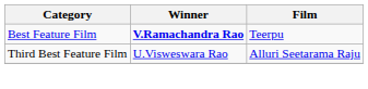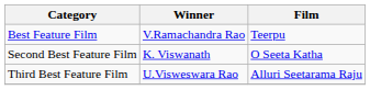Best Feature Film | Winner: bold -> normal
+ row: Second Best Feature Film | K. Viswanath | O Seeta Katha
